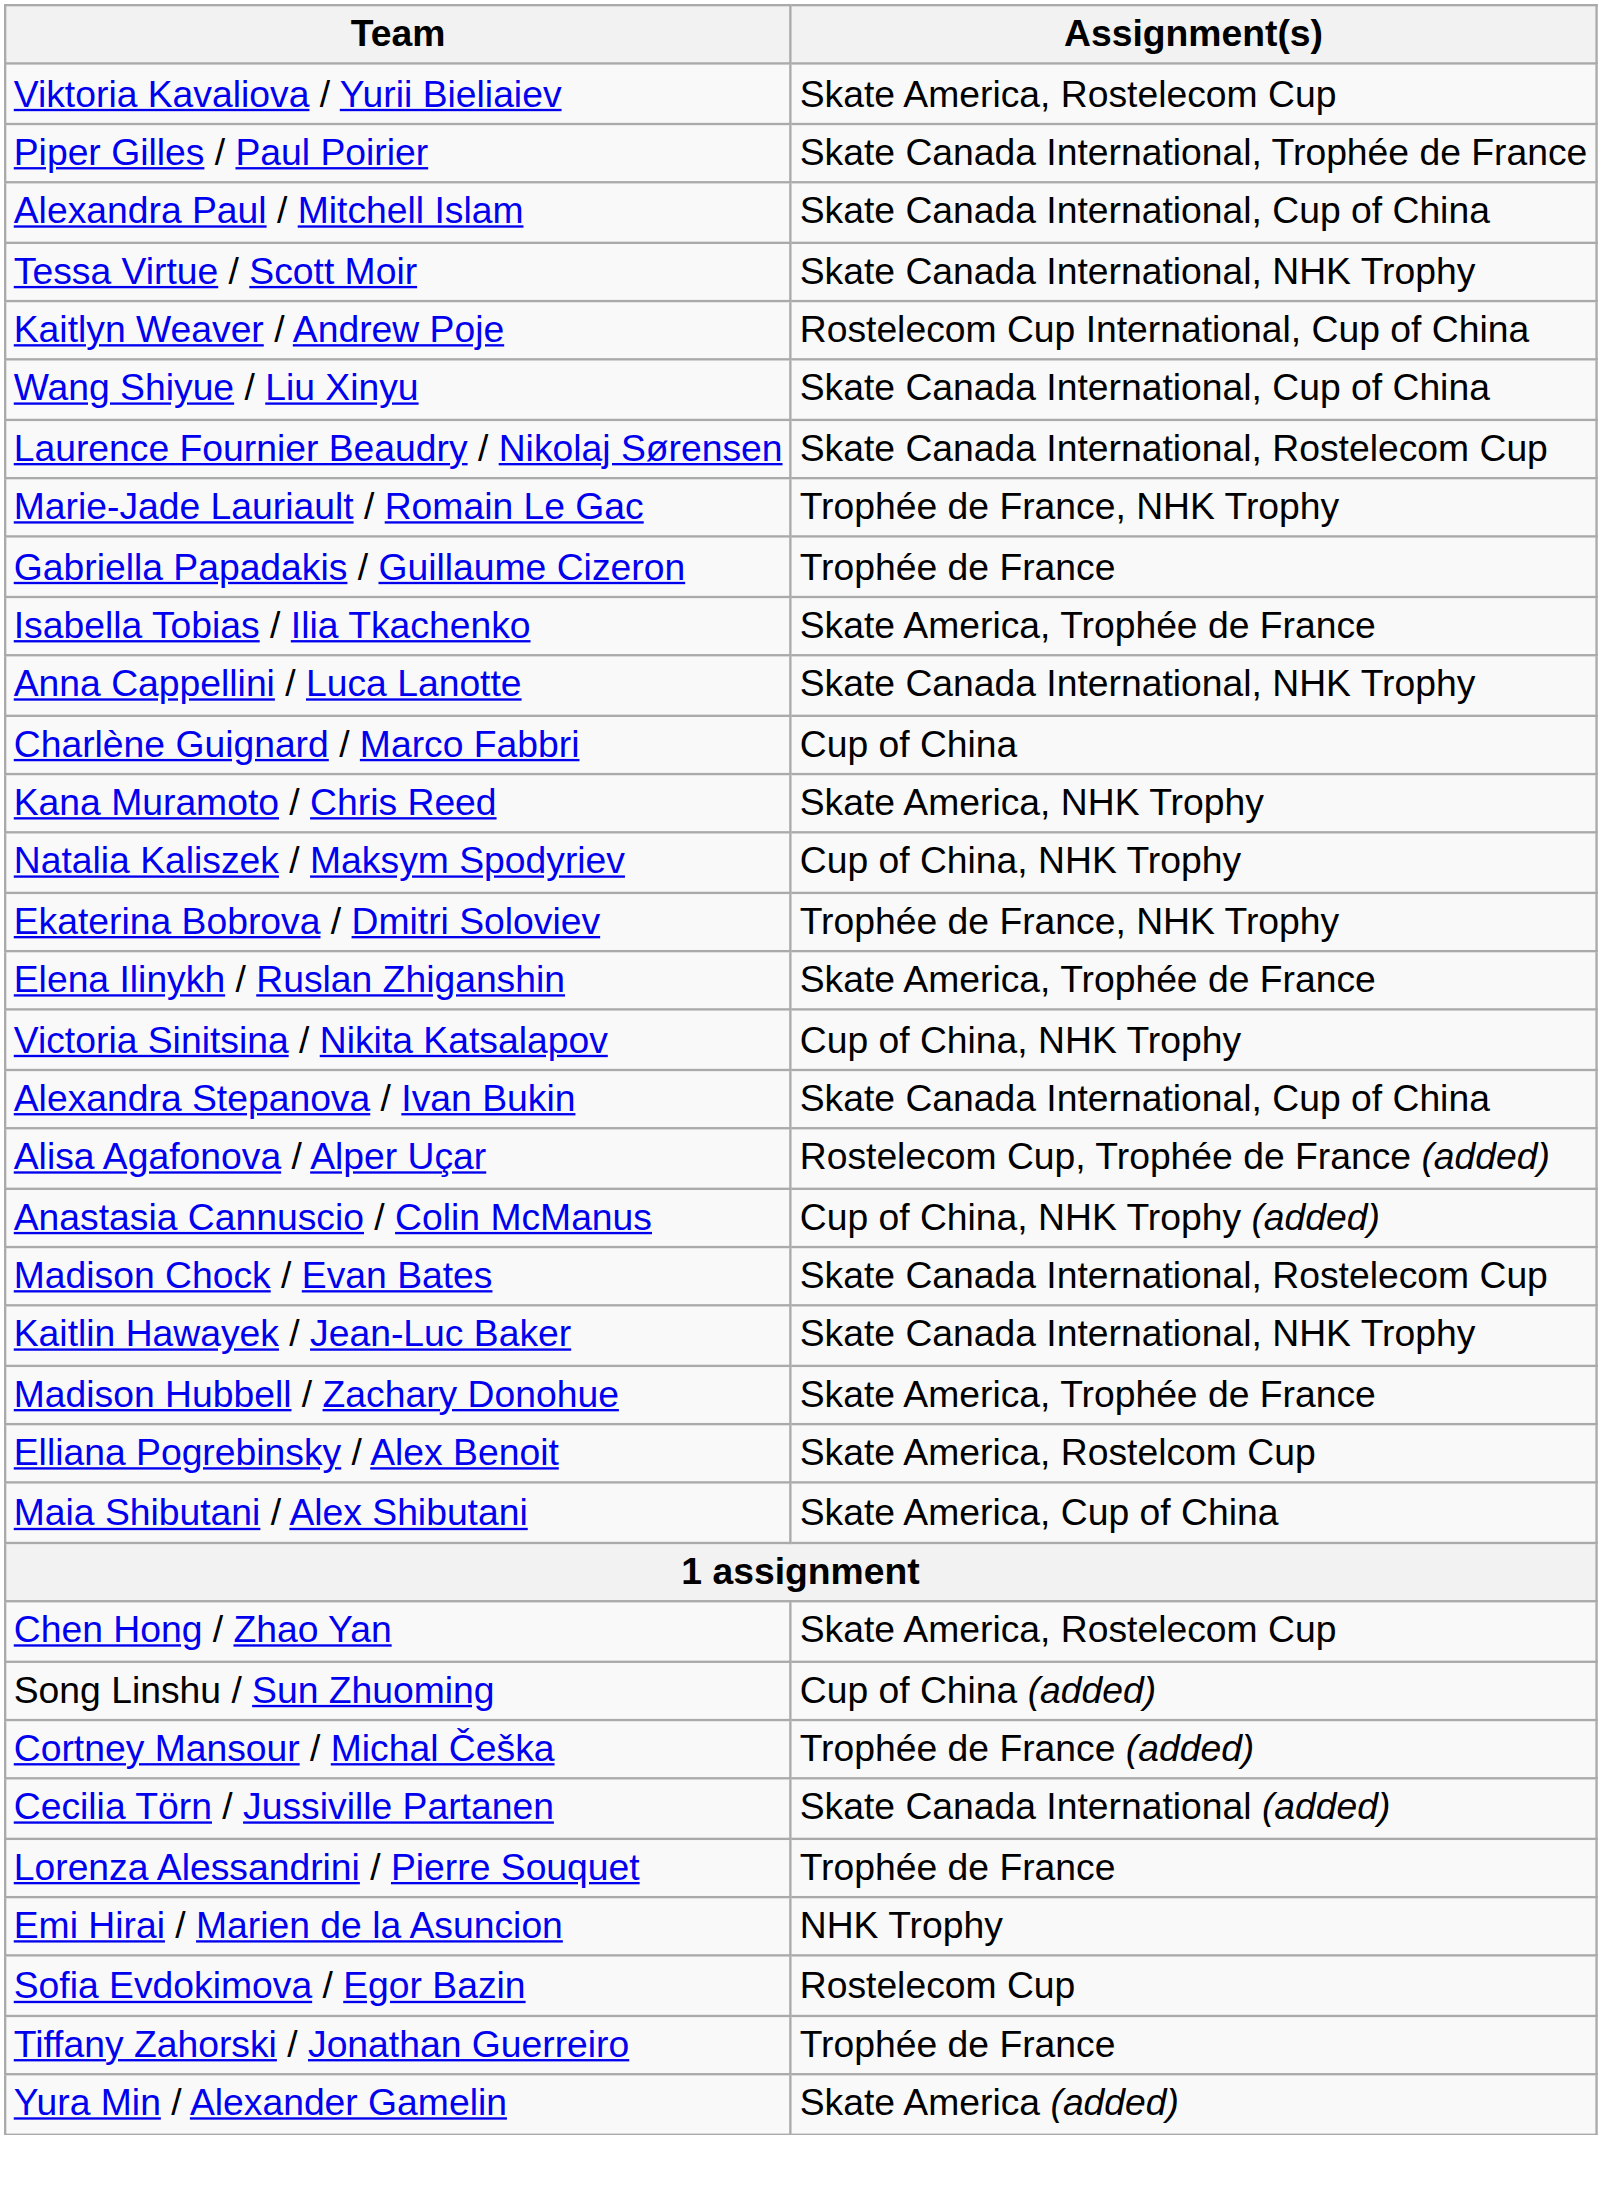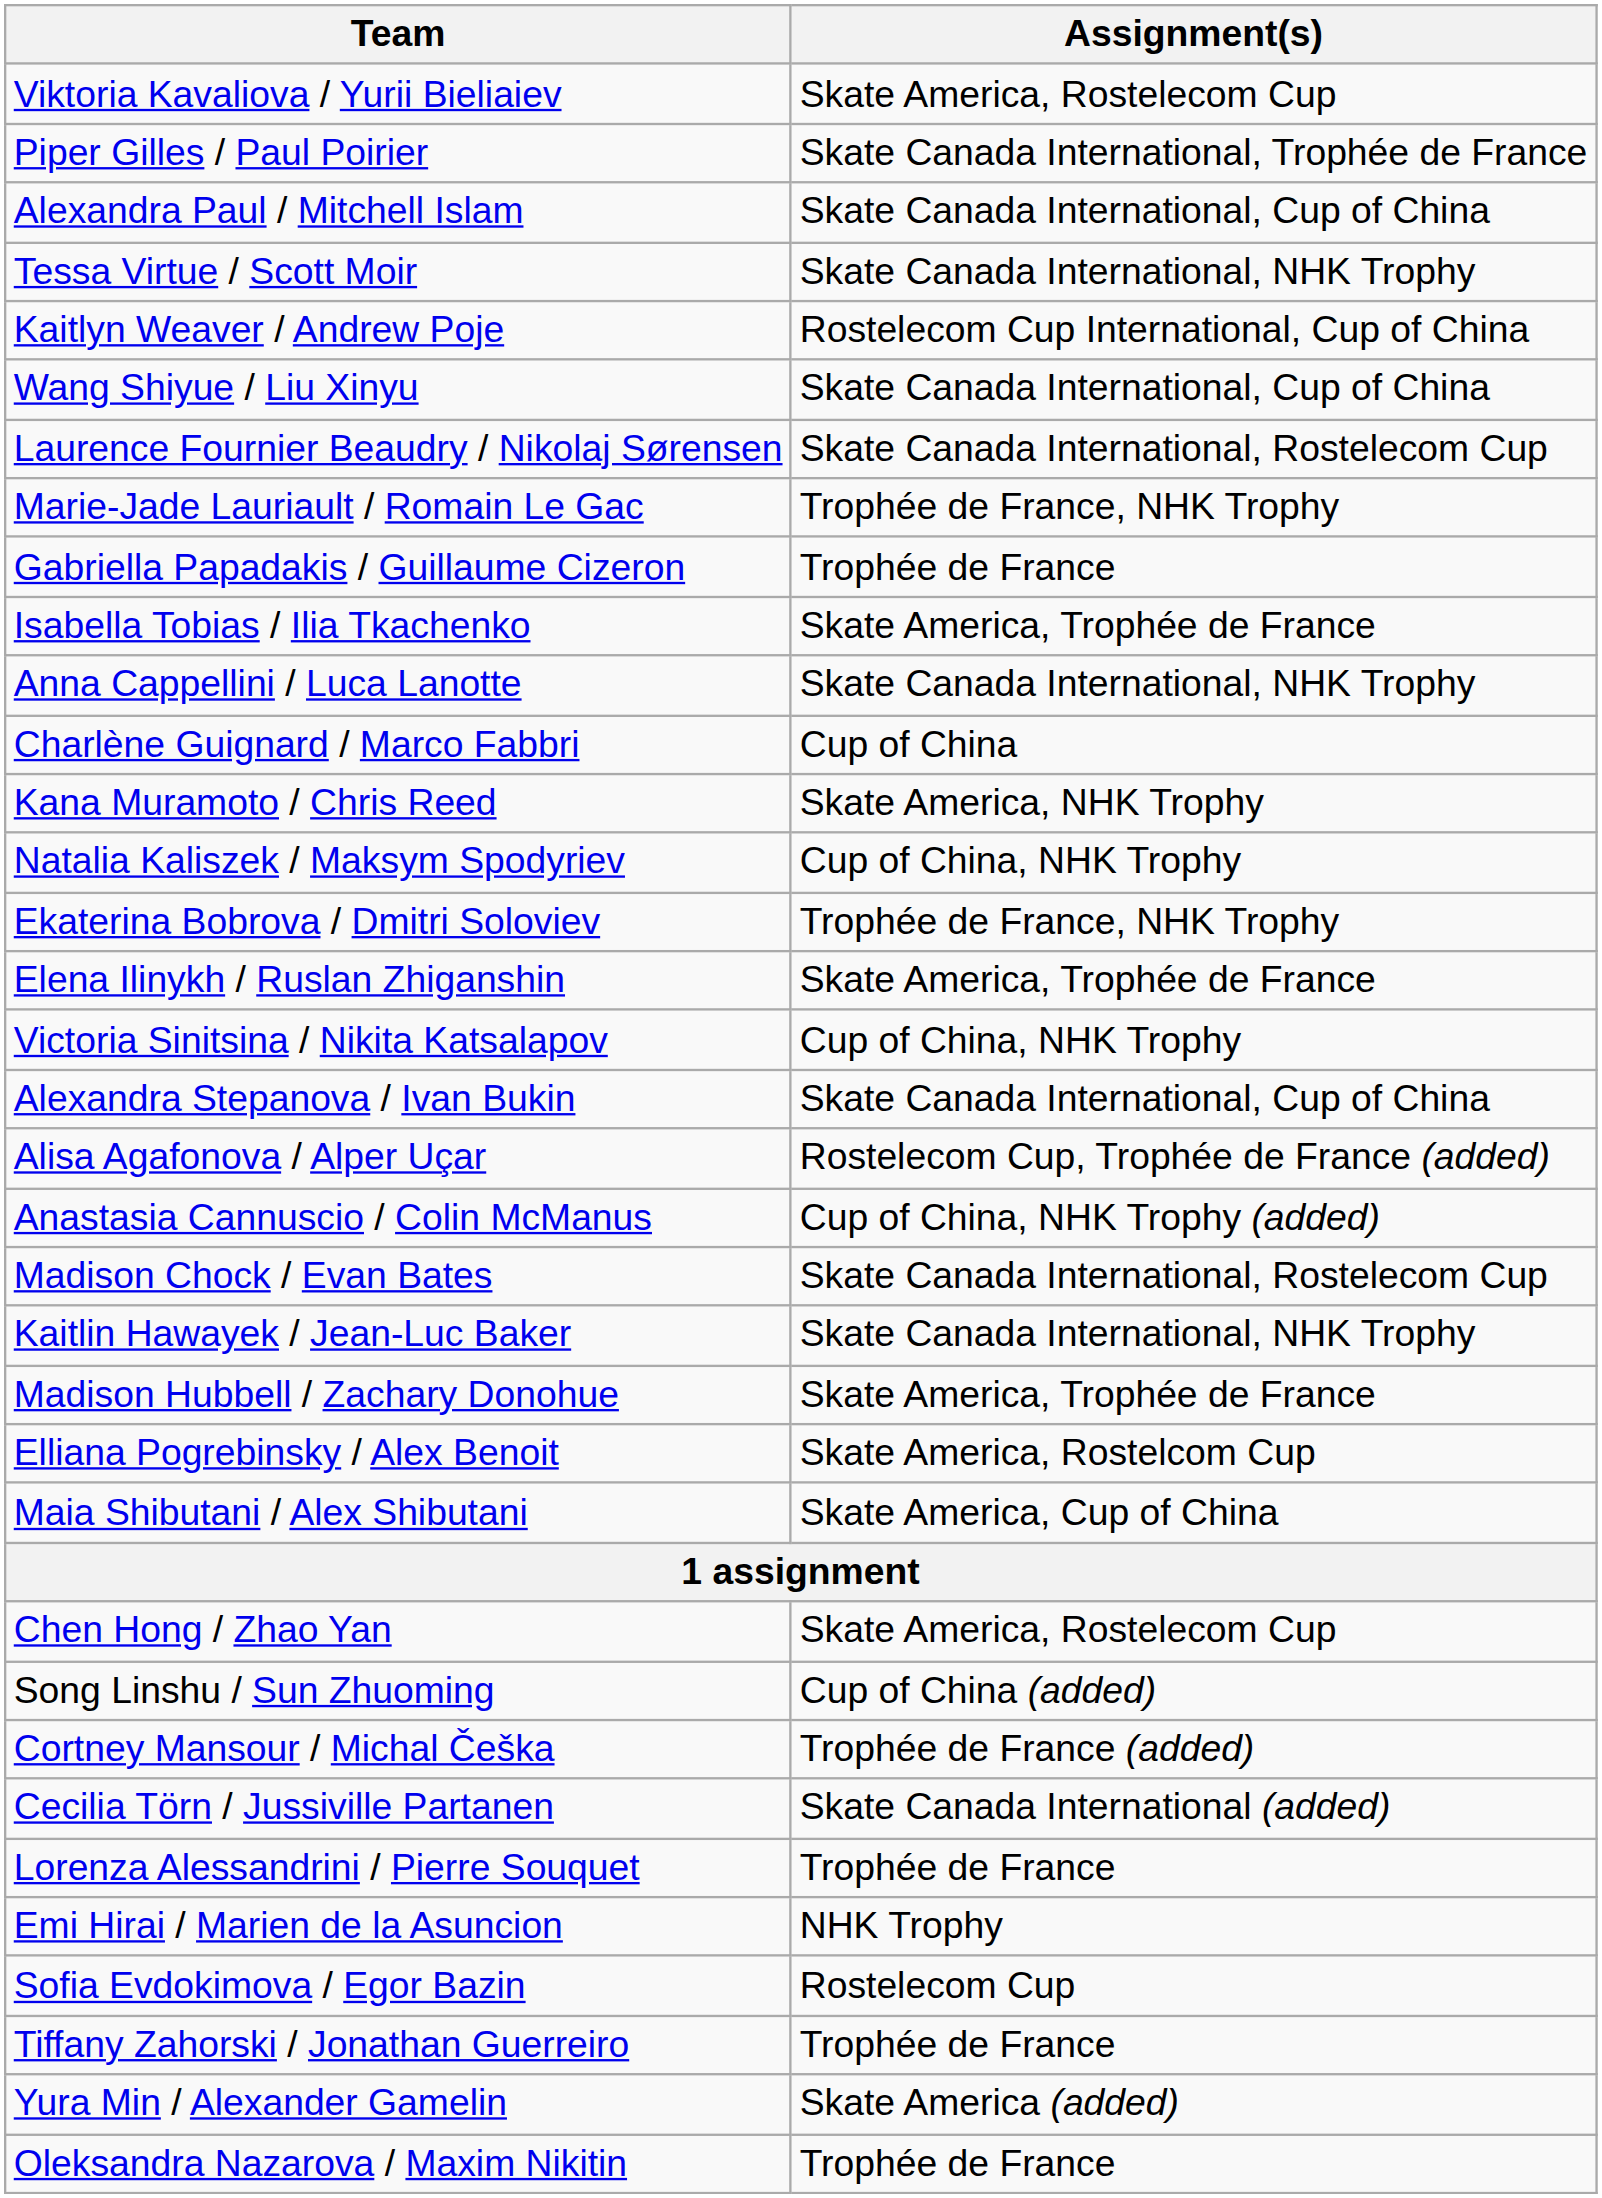+ row: Oleksandra Nazarova / Maxim Nikitin | Trophée de France
